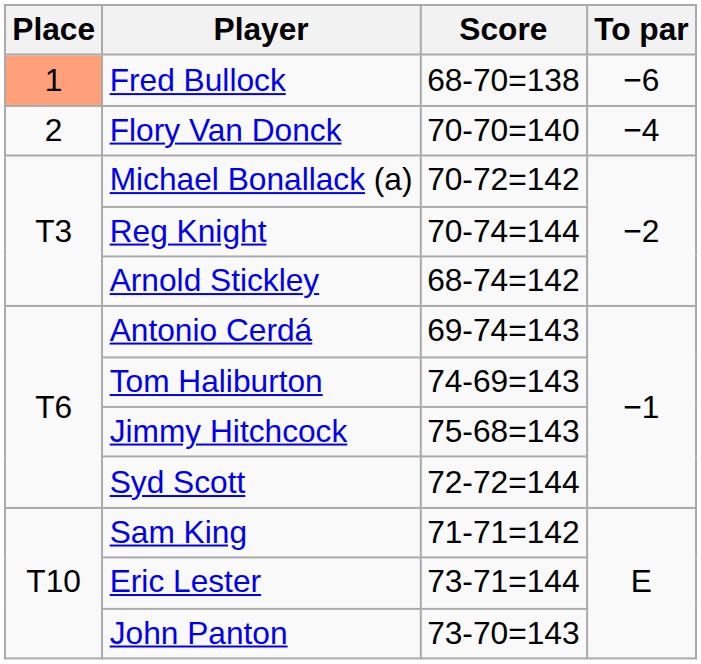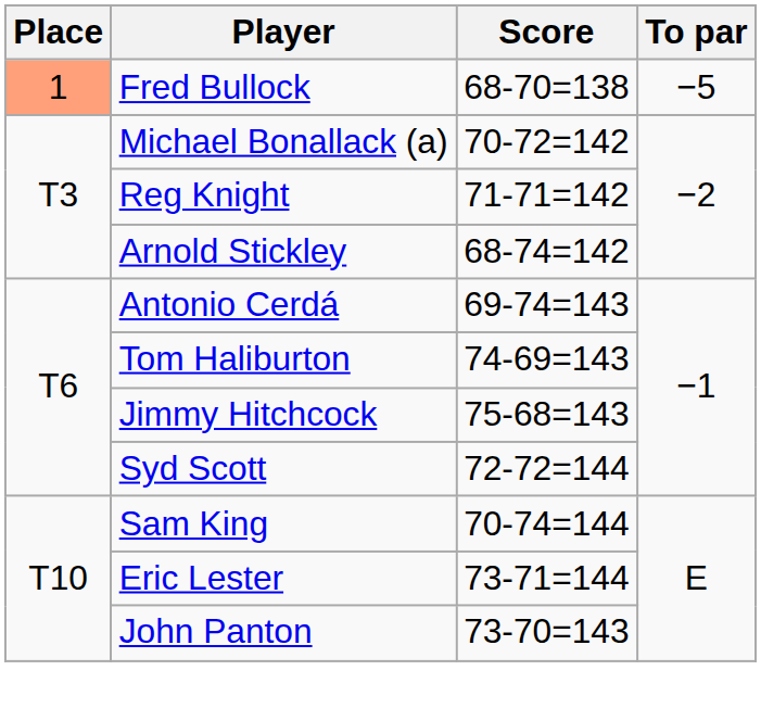Fred Bullock | To par: −6 -> −5
- row: 2 | Flory Van Donck | 70-70=140 | −4
Reg Knight | Score: 70-74=144 -> 71-71=142
Sam King | Score: 71-71=142 -> 70-74=144
